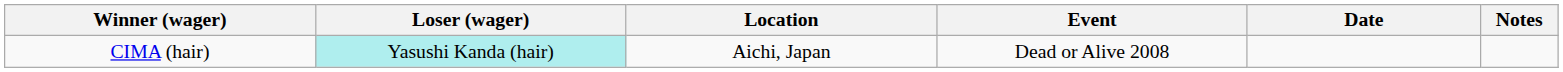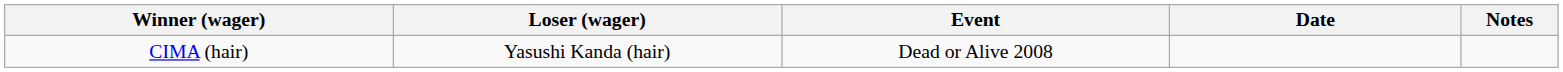- column: Location | Aichi, Japan
CIMA (hair) | Loser (wager): paleturquoise background -> no background
